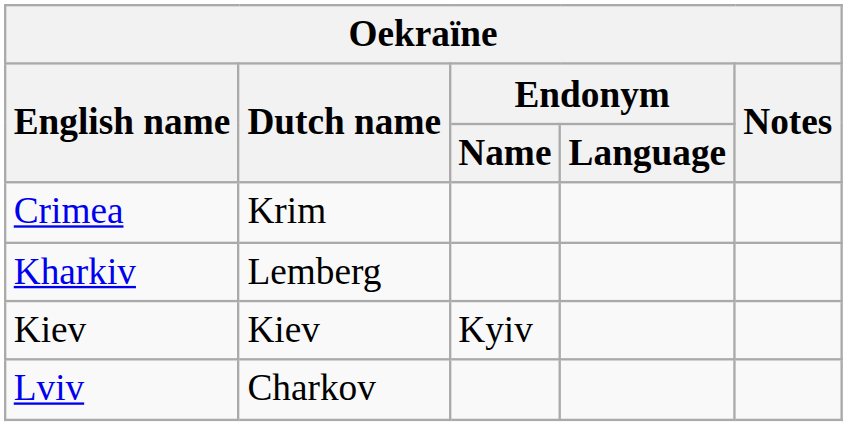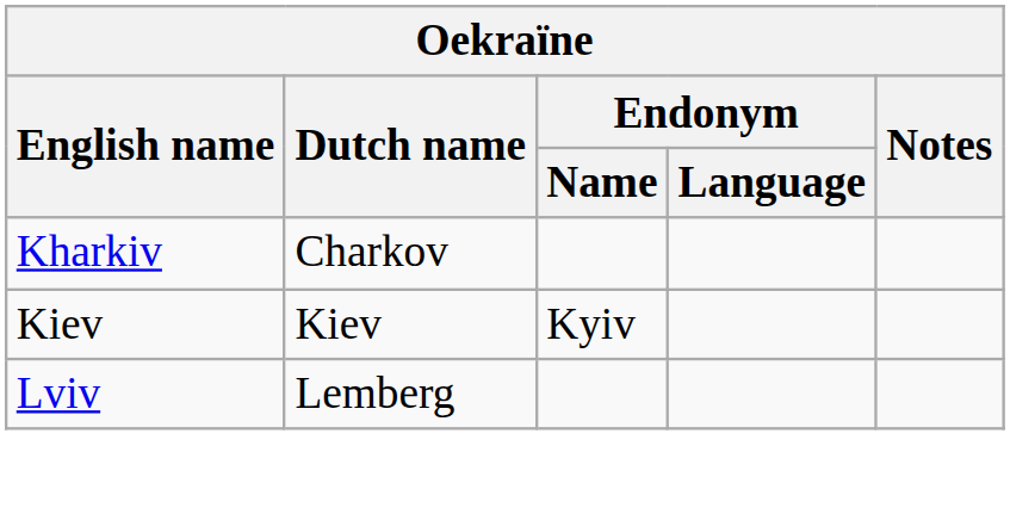- row: Crimea | Krim
Kharkiv | Dutch name: Lemberg -> Charkov
Lviv | Dutch name: Charkov -> Lemberg
